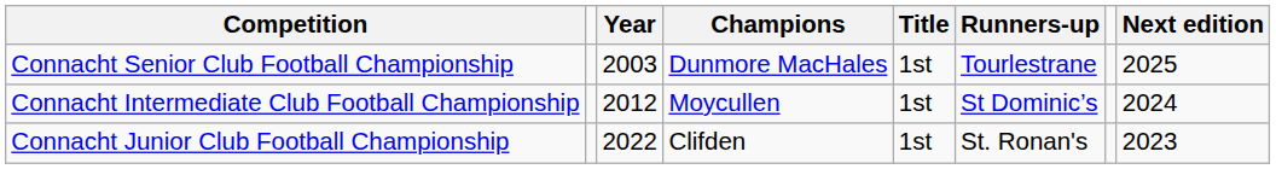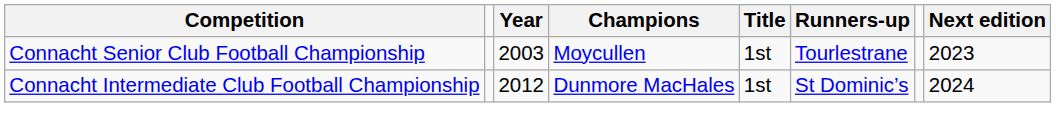Connacht Senior Club Football Championship | Champions: Dunmore MacHales -> Moycullen
Connacht Senior Club Football Championship | Next edition: 2025 -> 2023
Connacht Intermediate Club Football Championship | Champions: Moycullen -> Dunmore MacHales
- row: Connacht Junior Club Football Championship | 2022 | Clifden | 1st | St. Ronan's | 2023
